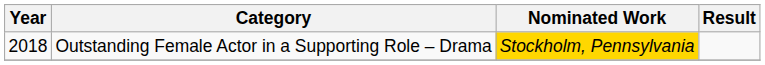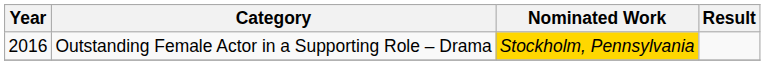Outstanding Female Actor in a Supporting Role – Drama | Year: 2018 -> 2016
